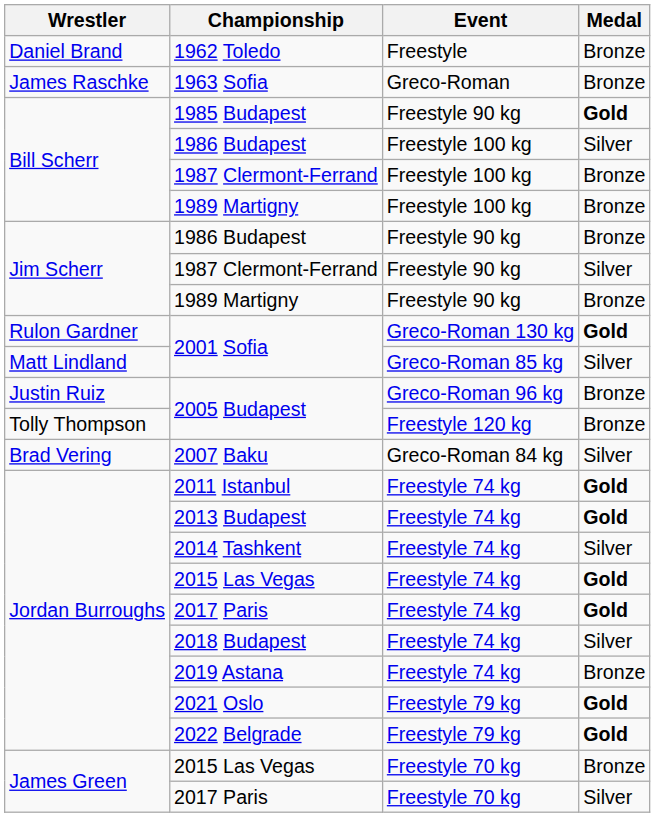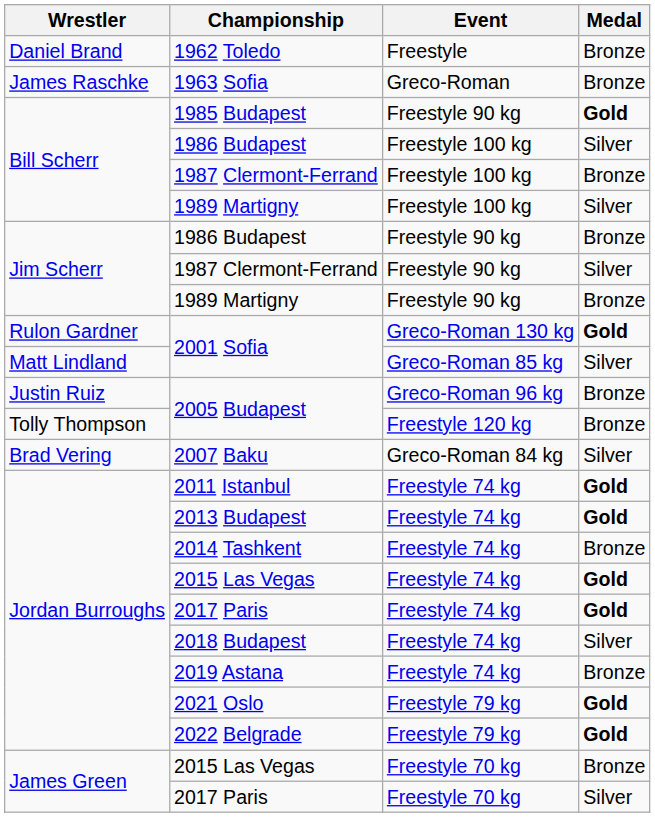1989 Martigny / Freestyle 100 kg | Medal: Bronze -> Silver
2014 Tashkent | Medal: Silver -> Bronze
